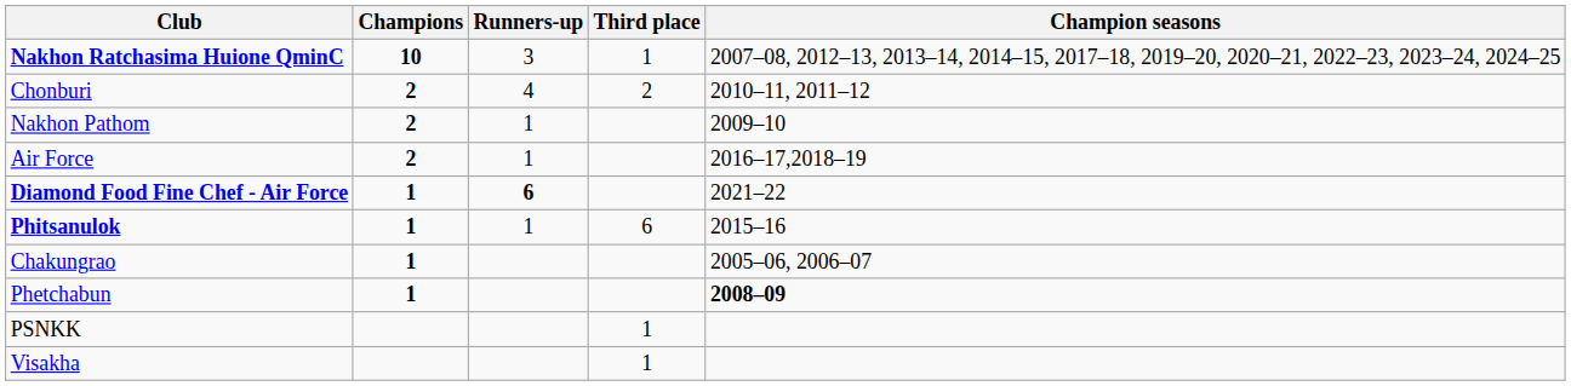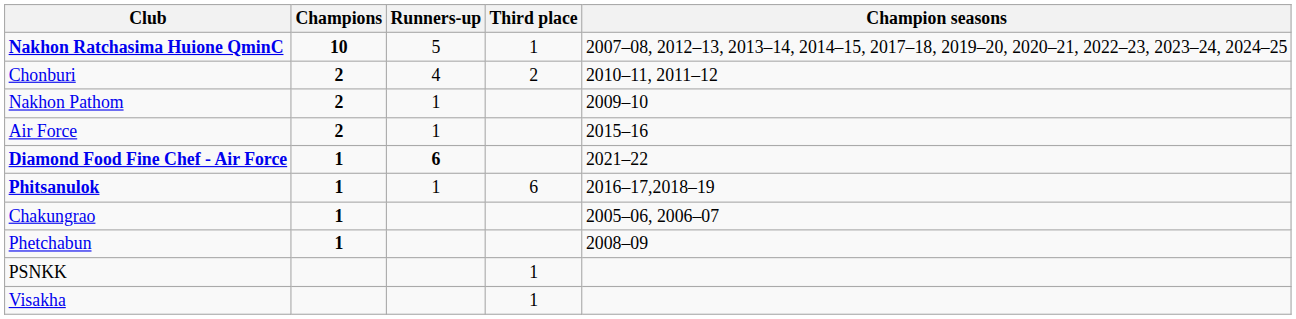Nakhon Ratchasima Huione QminC | Runners-up: 3 -> 5
Air Force | Champion seasons: 2016–17,2018–19 -> 2015–16
Phitsanulok | Champion seasons: 2015–16 -> 2016–17,2018–19
Phetchabun | Champion seasons: bold -> normal
